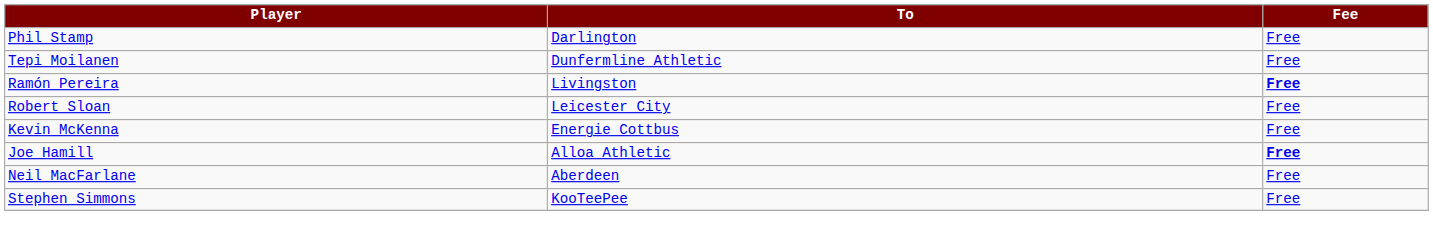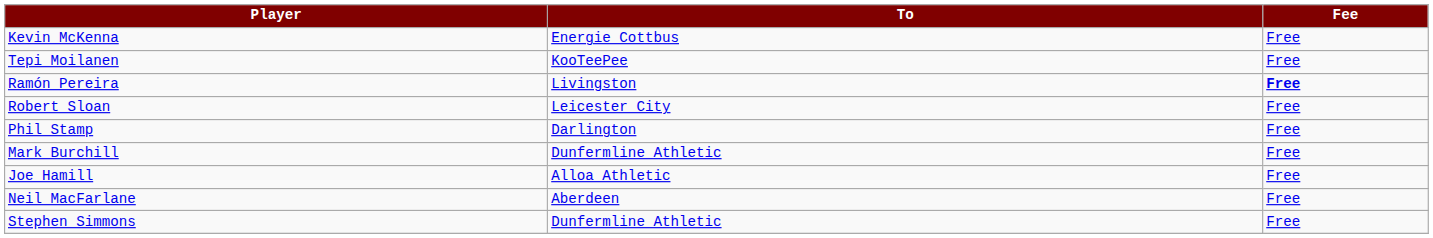rows swapped: Kevin McKenna <-> Phil Stamp
Tepi Moilanen | To: Dunfermline Athletic -> KooTeePee
+ row: Mark Burchill | Dunfermline Athletic | Free
Joe Hamill | Fee: bold -> normal
Stephen Simmons | To: KooTeePee -> Dunfermline Athletic
